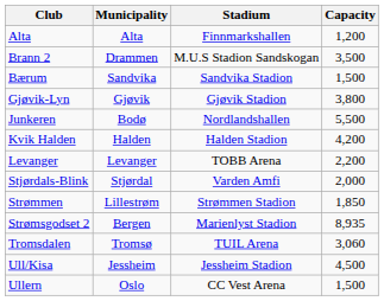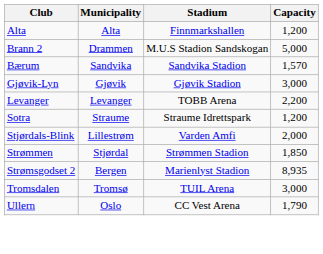Brann 2 | Capacity: 3,500 -> 5,000
Bærum | Capacity: 1,500 -> 1,570
Gjøvik-Lyn | Capacity: 3,800 -> 3,000
- row: Junkeren | Bodø | Nordlandshallen | 5,500
- row: Kvik Halden | Halden | Halden Stadion | 4,200
+ row: Sotra | Straume | Straume Idrettspark | 1,200
Stjørdals-Blink | Municipality: Stjørdal -> Lillestrøm
Strømmen | Municipality: Lillestrøm -> Stjørdal
Tromsdalen | Capacity: 3,060 -> 3,000
- row: Ull/Kisa | Jessheim | Jessheim Stadion | 4,500
Ullern | Capacity: 1,500 -> 1,790
